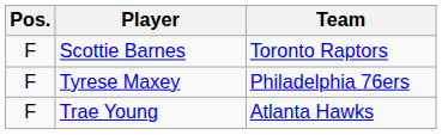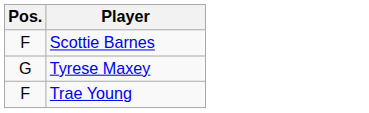- column: Team | Toronto Raptors | Philadelphia 76ers | Atlanta Hawks
Tyrese Maxey | Pos.: F -> G
